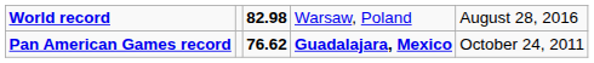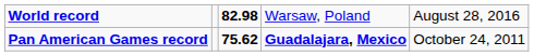Pan American Games record | column 3: 76.62 -> 75.62
